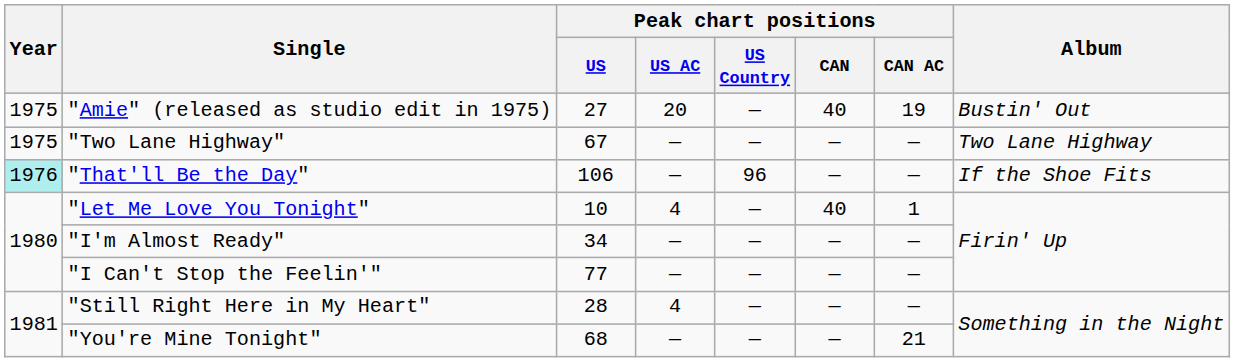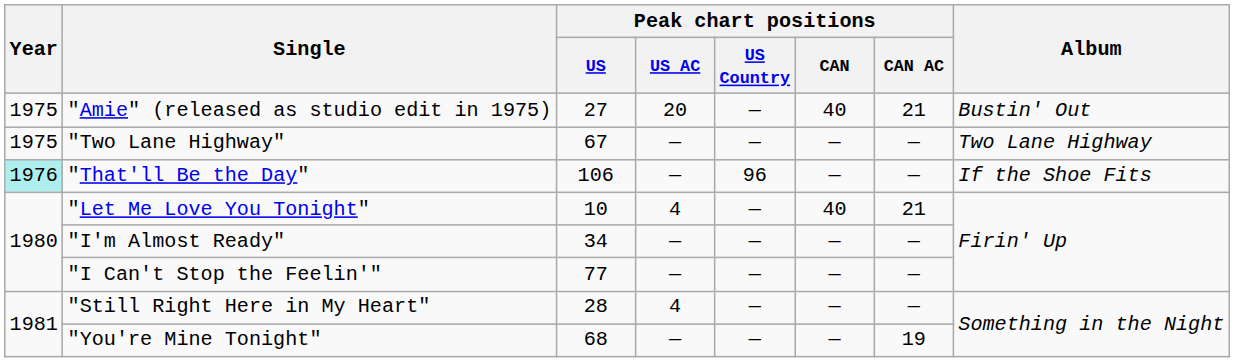"Amie" (released as studio edit in 1975) | Peak chart positions / CAN AC: 19 -> 21
"Let Me Love You Tonight" | Peak chart positions / CAN AC: 1 -> 21
"You're Mine Tonight" | Peak chart positions / CAN AC: 21 -> 19
